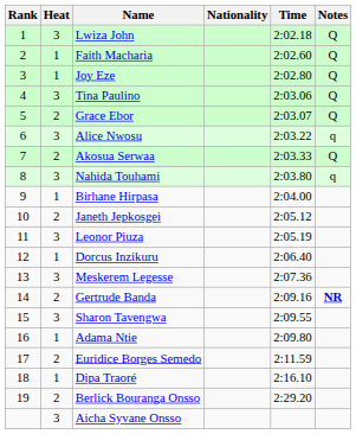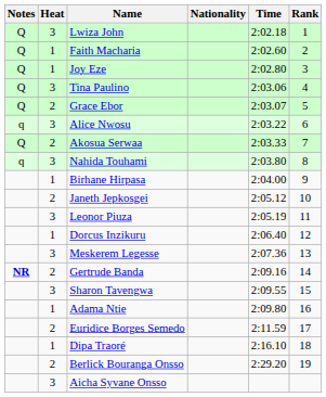columns swapped: Rank <-> Notes
